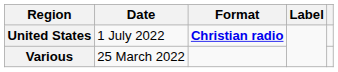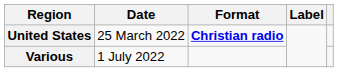United States | Date: 1 July 2022 -> 25 March 2022
Various | Date: 25 March 2022 -> 1 July 2022
